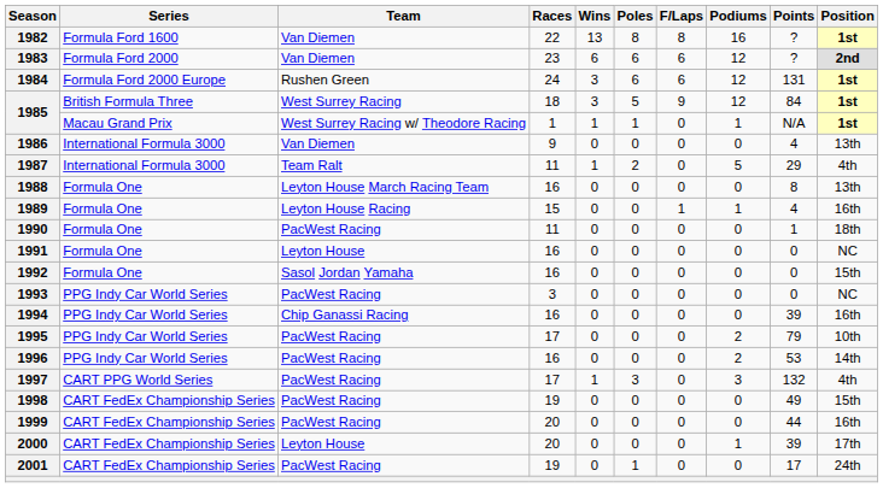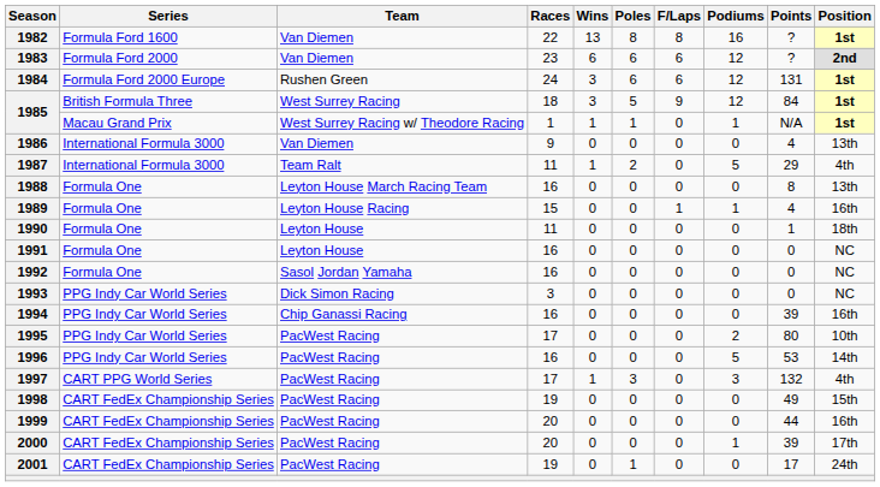1990 | Team: PacWest Racing -> Leyton House
1992 | Position: 15th -> NC
1993 | Team: PacWest Racing -> Dick Simon Racing
1995 | Points: 79 -> 80
1996 | Podiums: 2 -> 5
2000 | Team: Leyton House -> PacWest Racing
